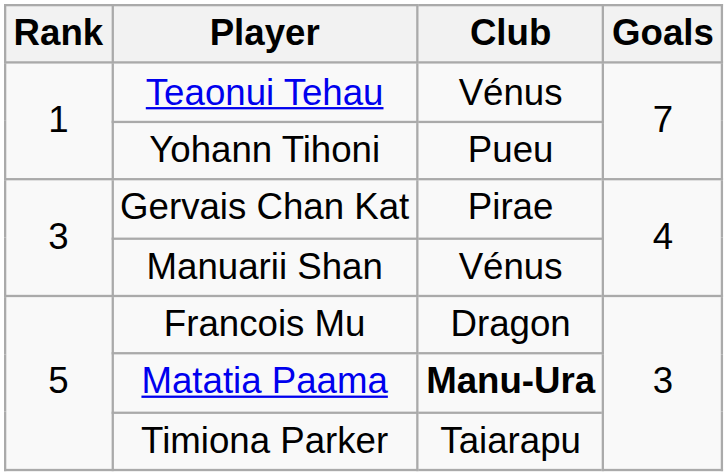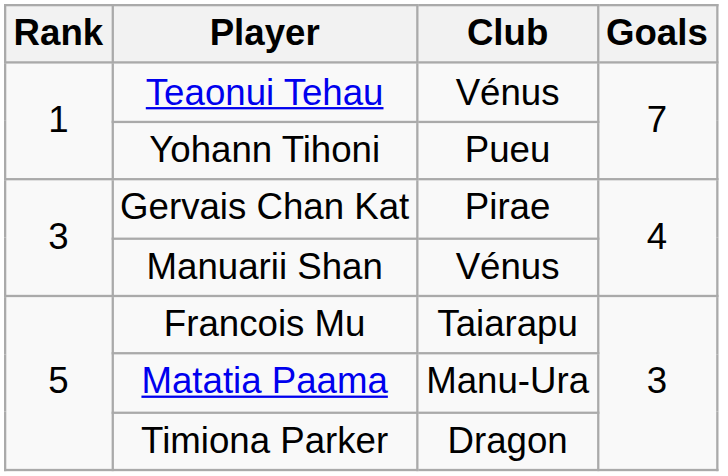Francois Mu | Club: Dragon -> Taiarapu
Matatia Paama | Club: bold -> normal
Timiona Parker | Club: Taiarapu -> Dragon
